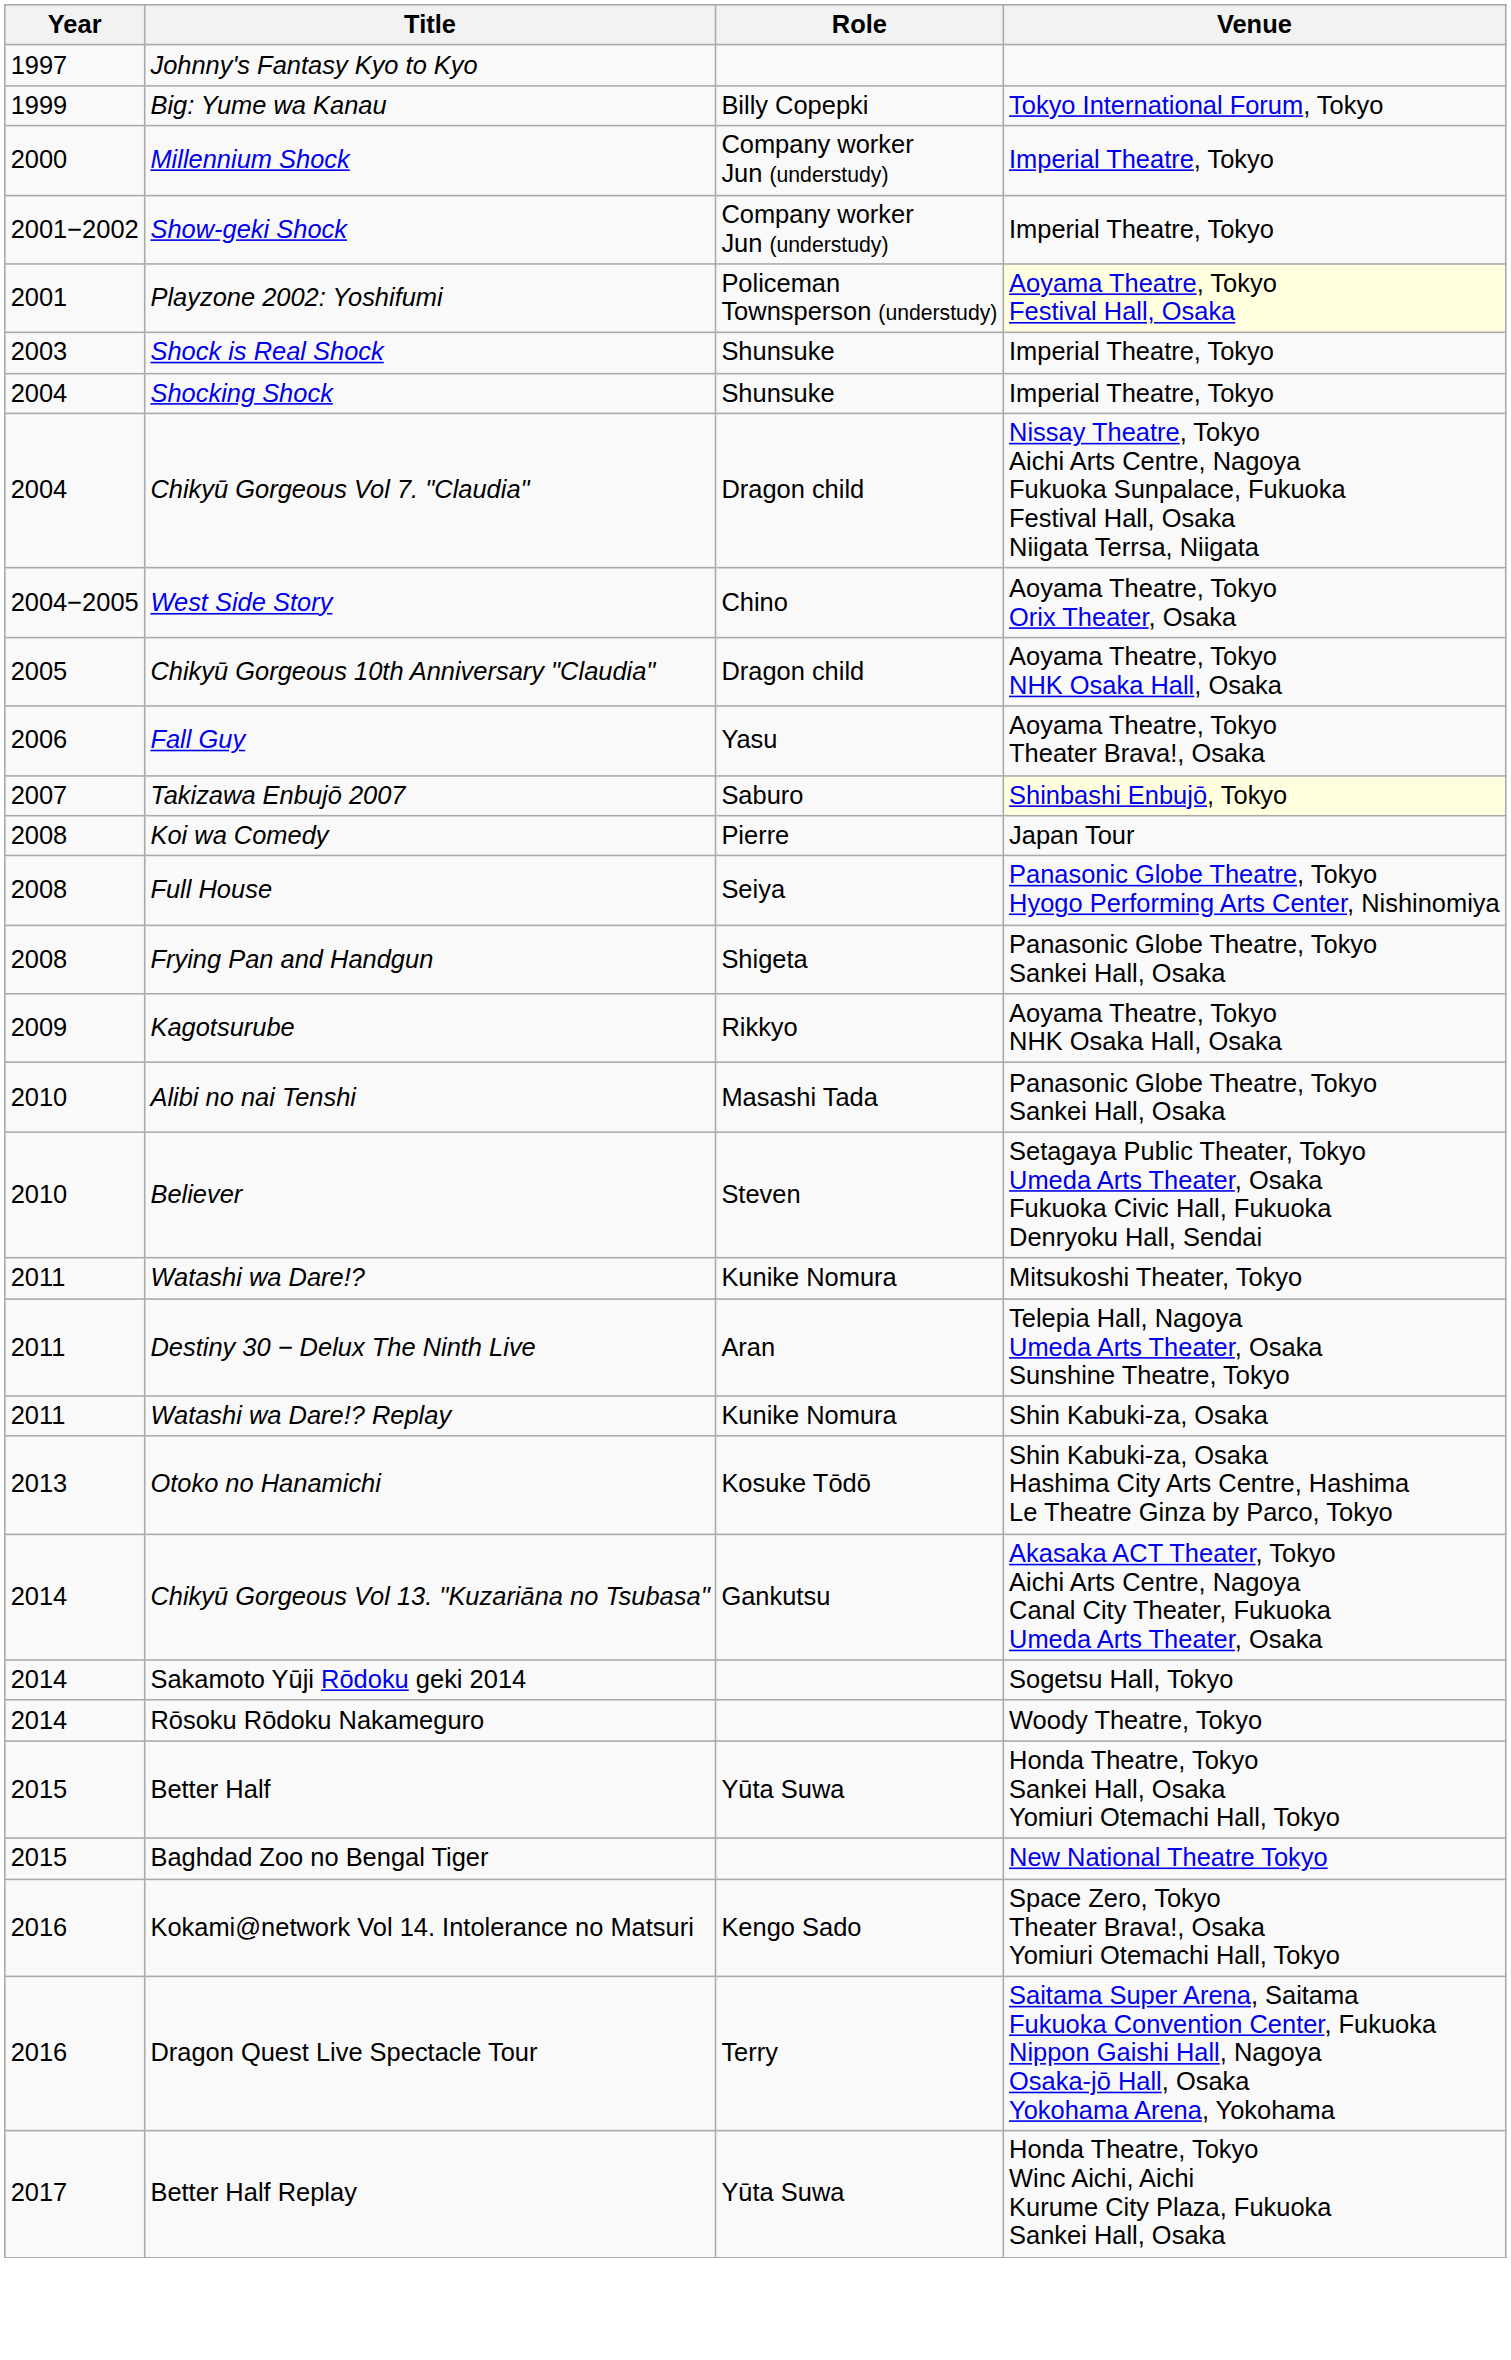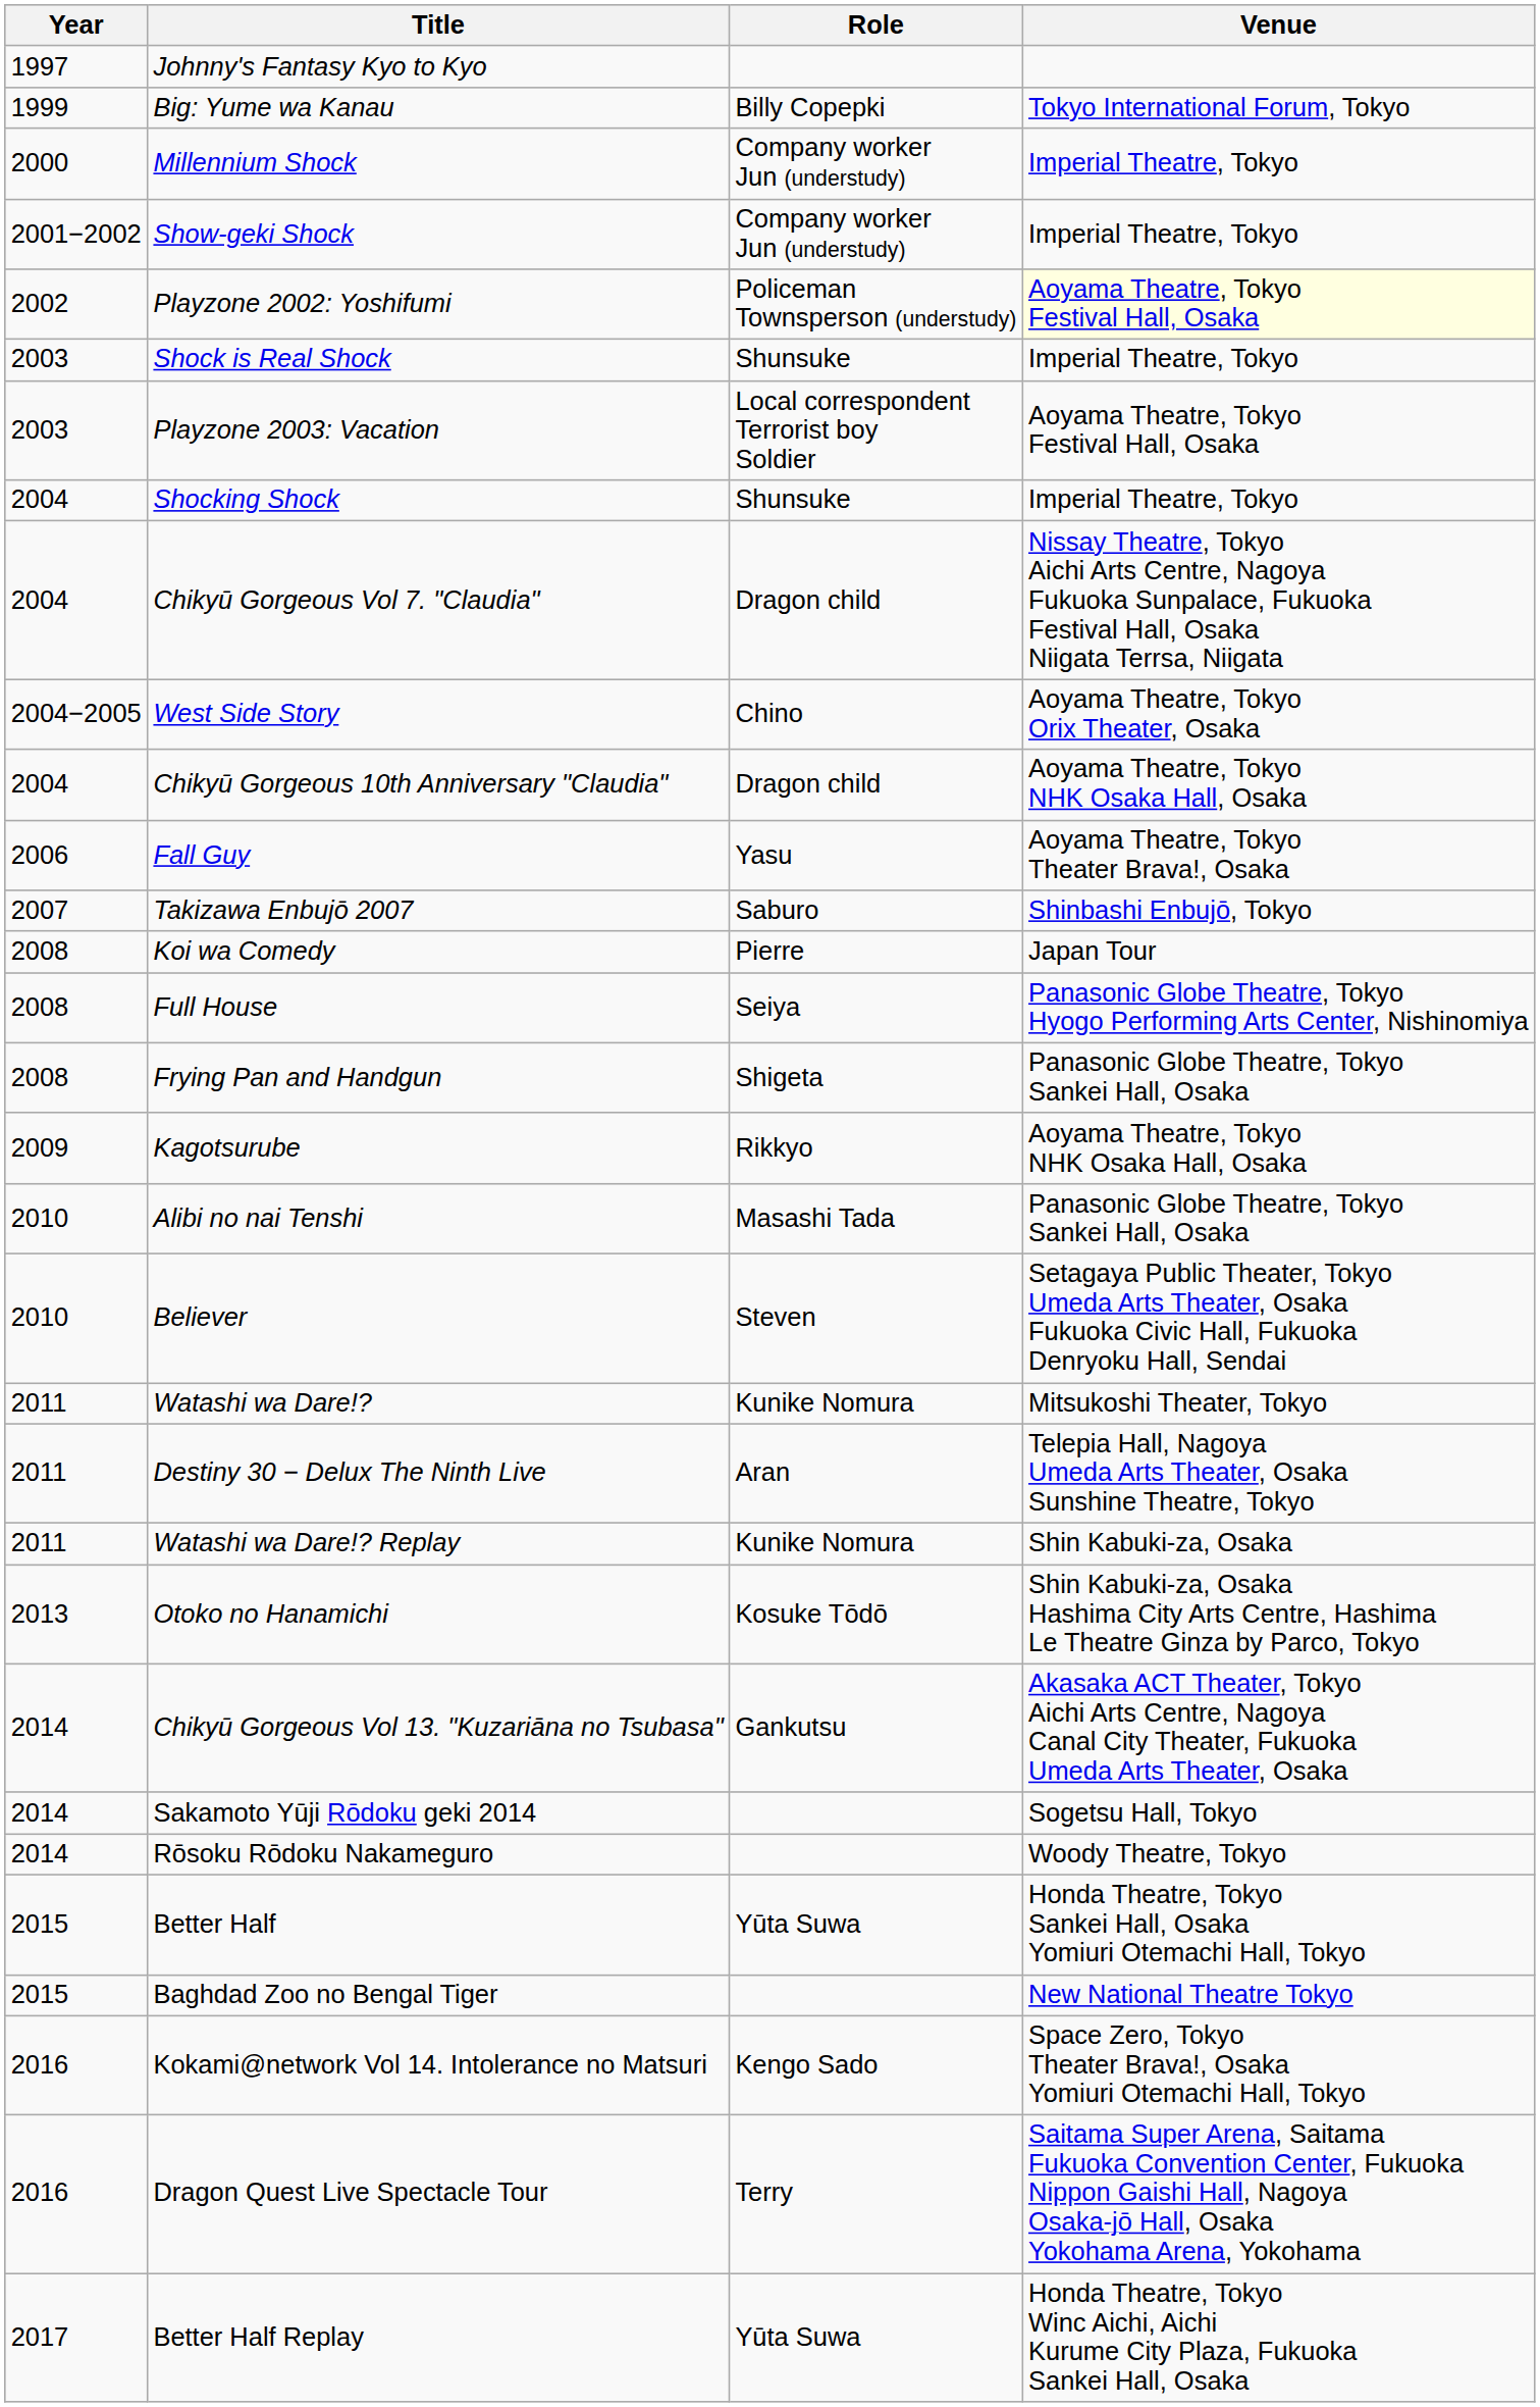Playzone 2002: Yoshifumi | Year: 2001 -> 2002
+ row: 2003 | Playzone 2003: Vacation | Local correspondent Terrorist boy Soldier | Aoyama Theatre, Tokyo Festival Hall, Osaka
Chikyū Gorgeous 10th Anniversary "Claudia" | Year: 2005 -> 2004
Takizawa Enbujō 2007 | Venue: lightyellow background -> no background
